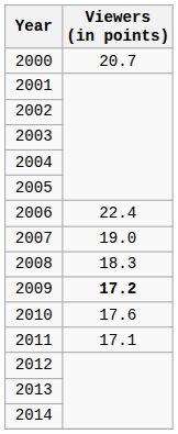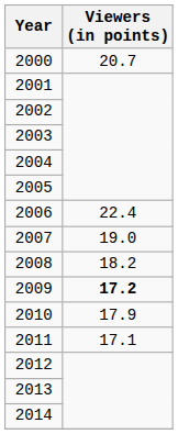2008 | Viewers (in points): 18.3 -> 18.2
2010 | Viewers (in points): 17.6 -> 17.9
